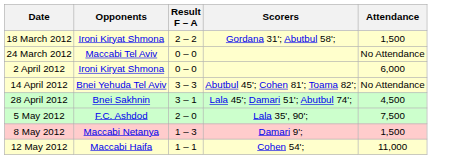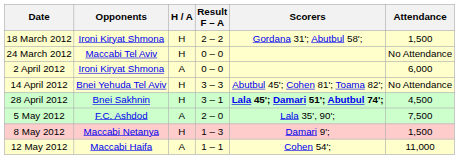+ column: H / A | H | H | A | H | H | A | H | A
28 April 2012 | Scorers: normal -> bold
